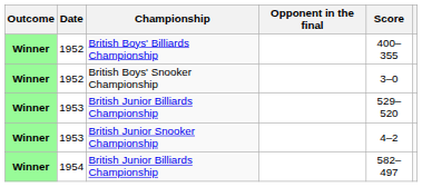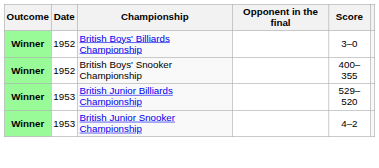British Boys' Billiards Championship | Score: 400–355 -> 3–0
British Boys' Snooker Championship | Score: 3–0 -> 400–355
- row: Winner | 1954 | British Junior Billiards Championship | 582–497
